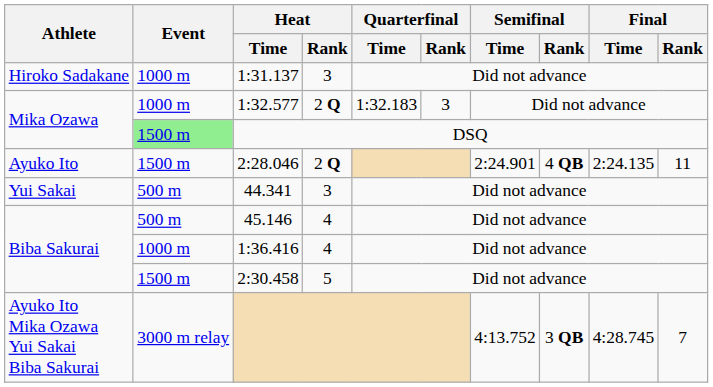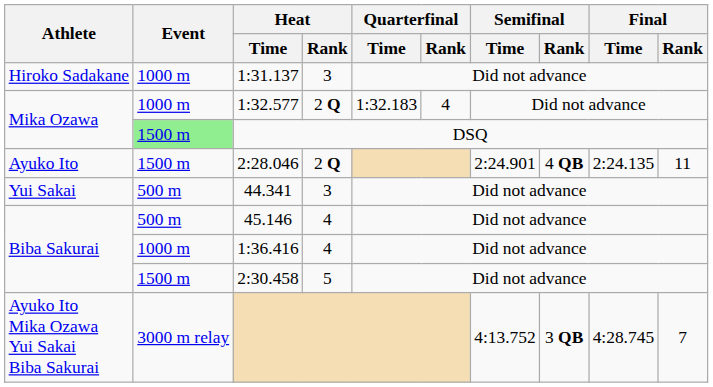1:32.577 | Quarterfinal / Rank: 3 -> 4
